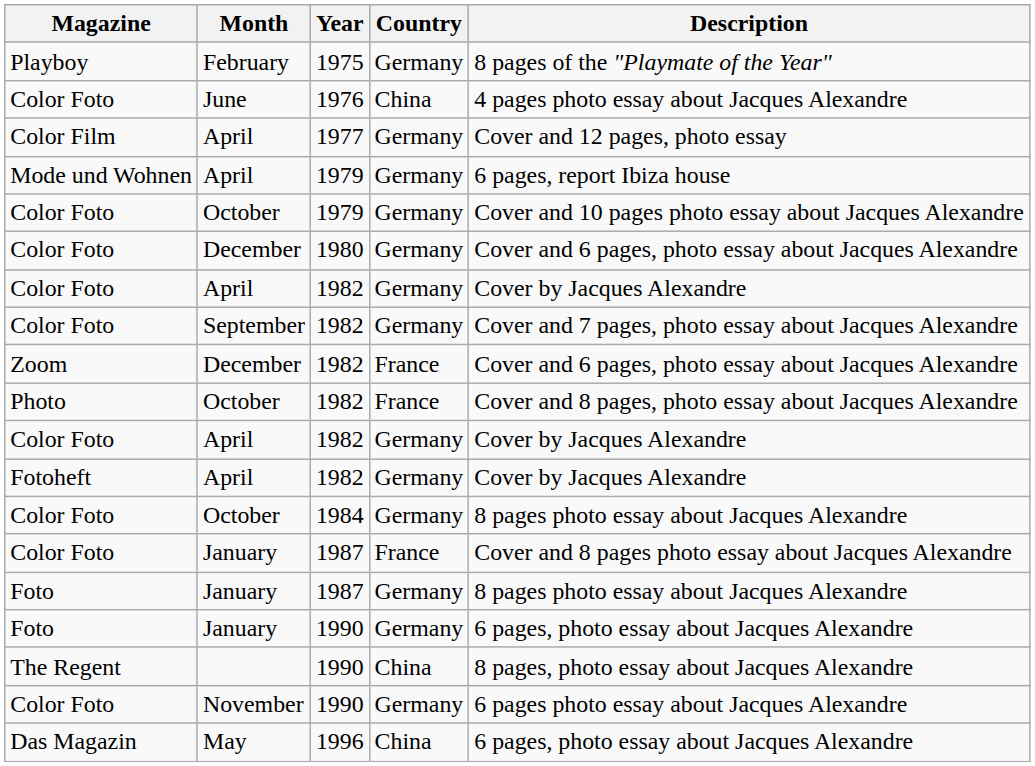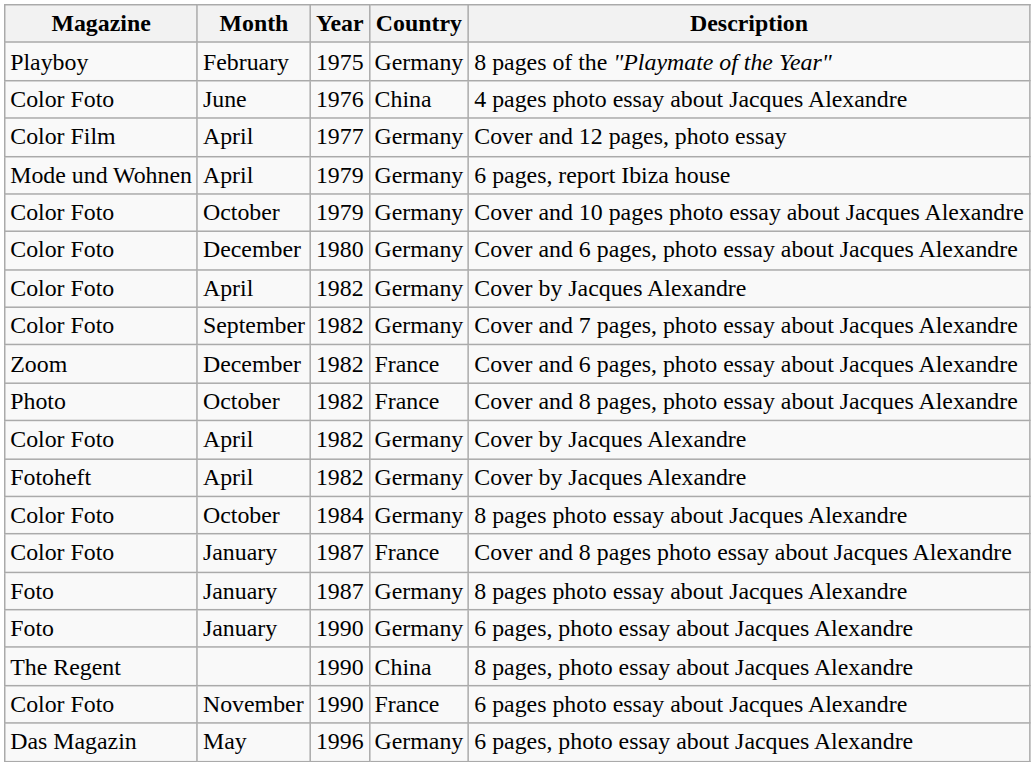Color Foto / 1990 | Country: Germany -> France
Das Magazin | Country: China -> Germany
